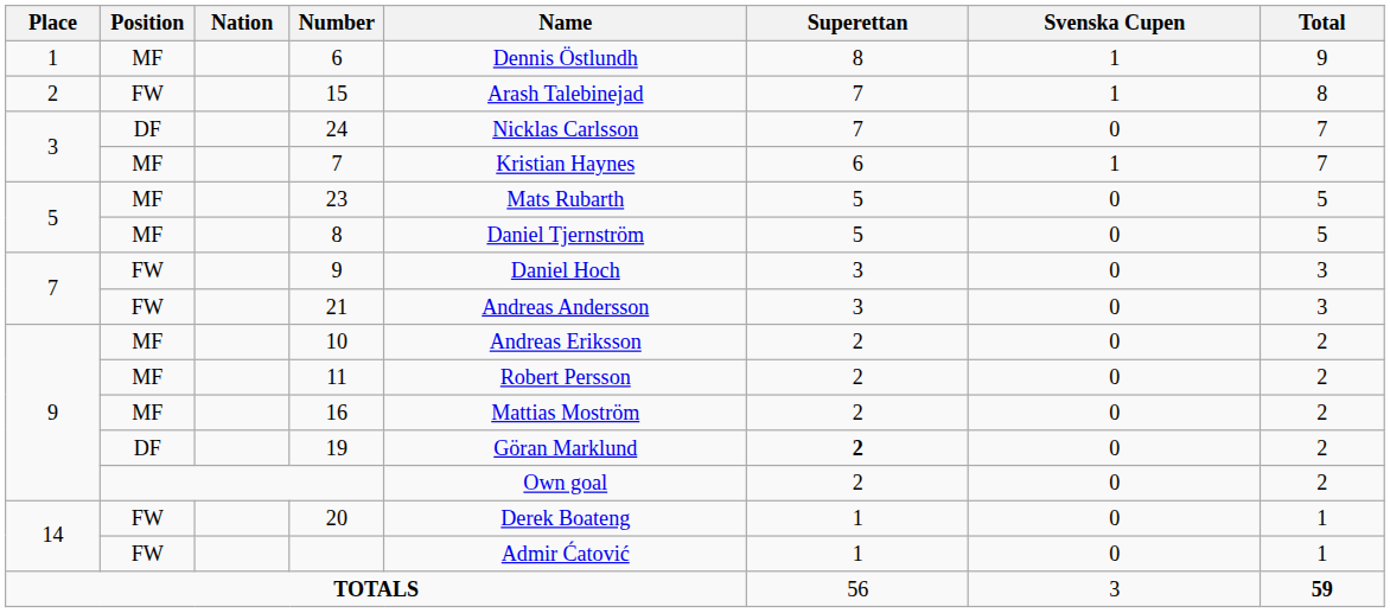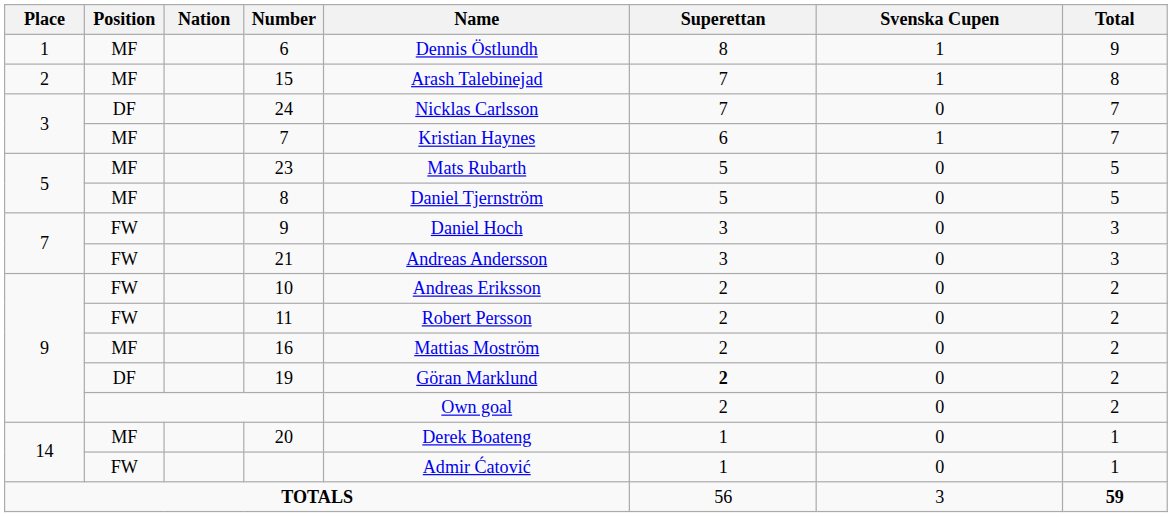15 | Position: FW -> MF
10 | Position: MF -> FW
11 | Position: MF -> FW
20 | Position: FW -> MF
